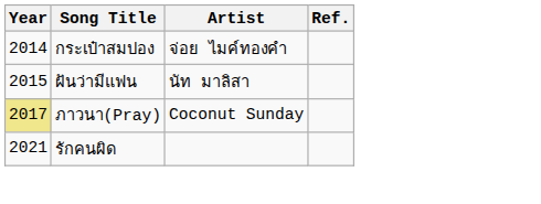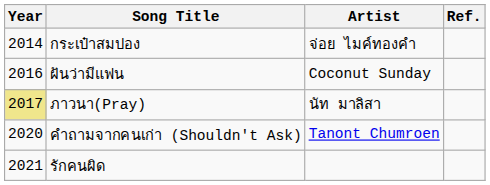ฝันว่ามีแฟน | Year: 2015 -> 2016
ฝันว่ามีแฟน | Artist: นัท มาลิสา -> Coconut Sunday
ภาวนา(Pray) | Artist: Coconut Sunday -> นัท มาลิสา
+ row: 2020 | คำถามจากคนเก่า (Shouldn't Ask) | Tanont Chumroen
